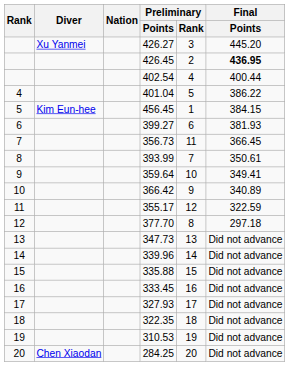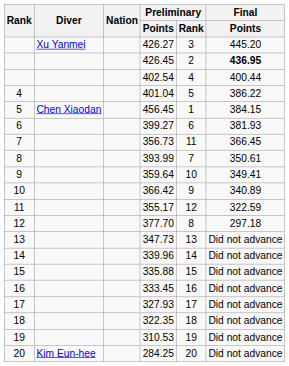456.45 | Diver: Kim Eun-hee -> Chen Xiaodan
284.25 | Diver: Chen Xiaodan -> Kim Eun-hee
